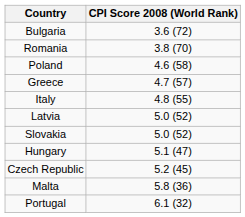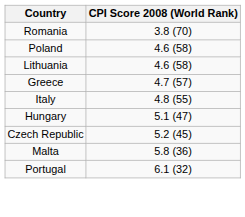- row: Bulgaria | 3.6 (72)
+ row: Lithuania | 4.6 (58)
- row: Latvia | 5.0 (52)
- row: Slovakia | 5.0 (52)
